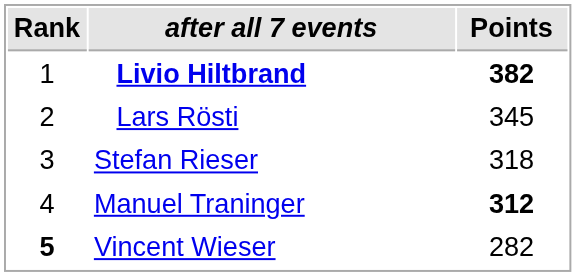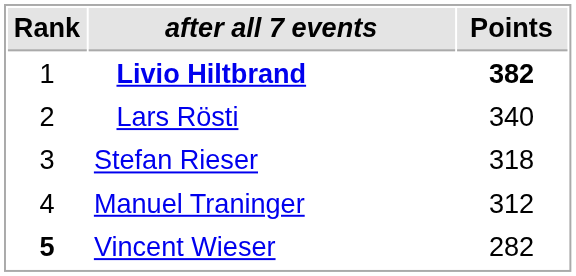Lars Rösti | Points: 345 -> 340
Manuel Traninger | Points: bold -> normal
